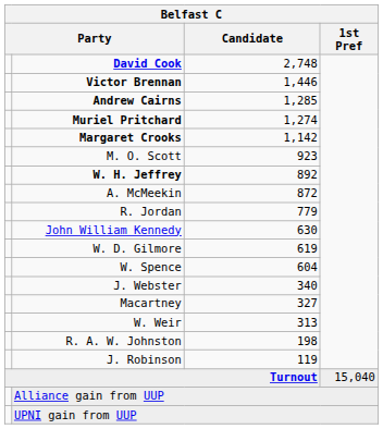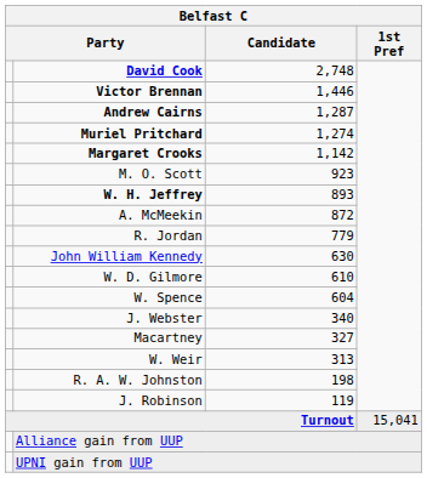Andrew Cairns | Candidate: 1,285 -> 1,287
W. H. Jeffrey | Candidate: 892 -> 893
W. D. Gilmore | Candidate: 619 -> 610
Turnout | 1st Pref: 15,040 -> 15,041
